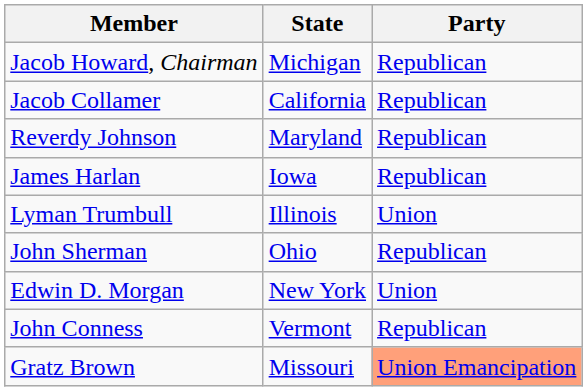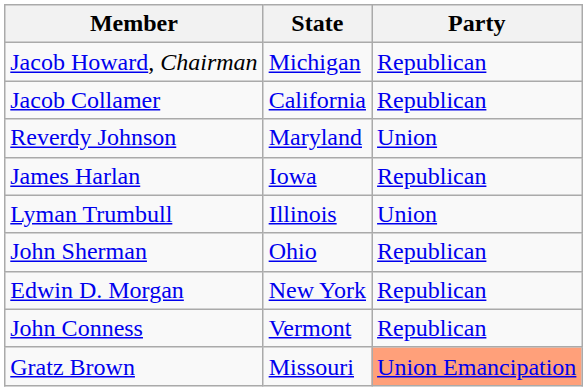Reverdy Johnson | Party: Republican -> Union
Edwin D. Morgan | Party: Union -> Republican
